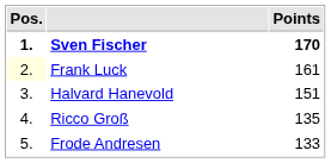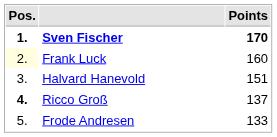Frank Luck | Points: 161 -> 160
Ricco Groß | Pos.: normal -> bold
Ricco Groß | Points: 135 -> 137
